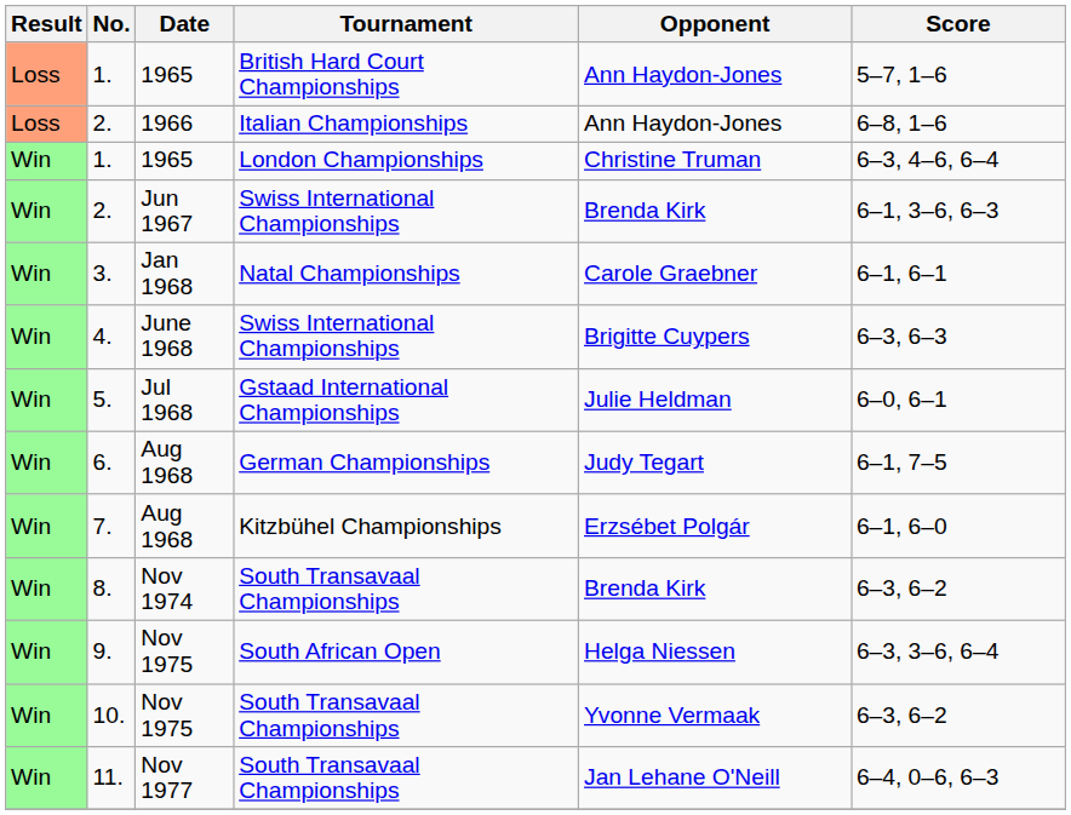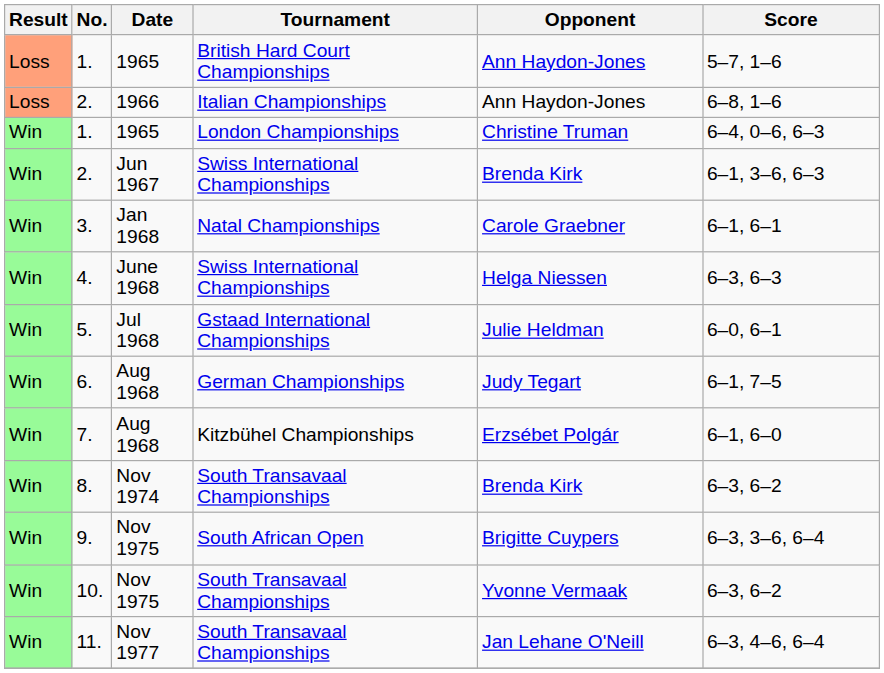1. / London Championships | Score: 6–3, 4–6, 6–4 -> 6–4, 0–6, 6–3
4. | Opponent: Brigitte Cuypers -> Helga Niessen
9. | Opponent: Helga Niessen -> Brigitte Cuypers
11. | Score: 6–4, 0–6, 6–3 -> 6–3, 4–6, 6–4
